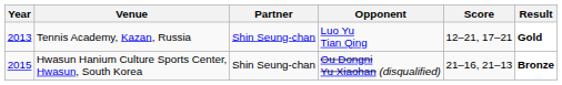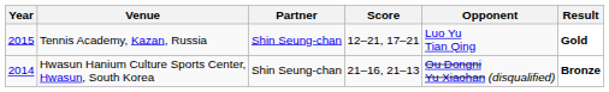columns swapped: Opponent <-> Score
Tennis Academy, Kazan, Russia | Year: 2013 -> 2015
Hwasun Hanium Culture Sports Center, Hwasun, South Korea | Year: 2015 -> 2014
